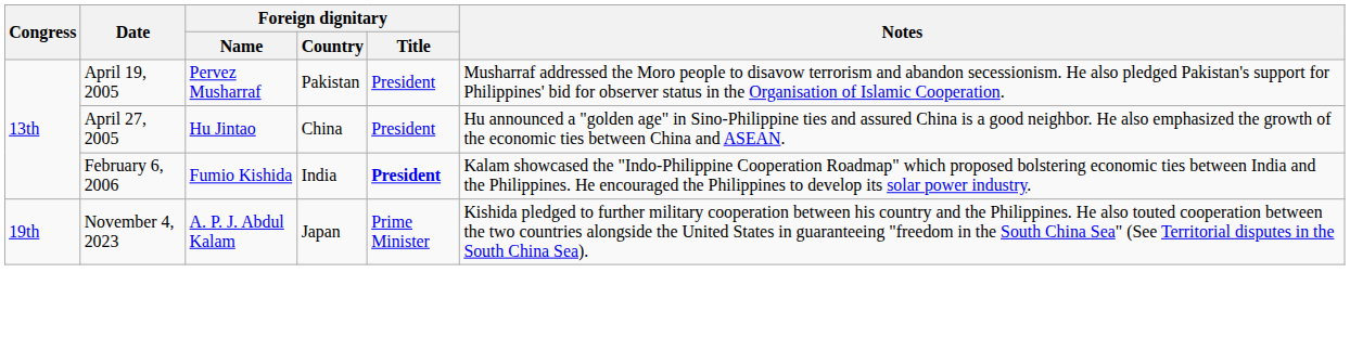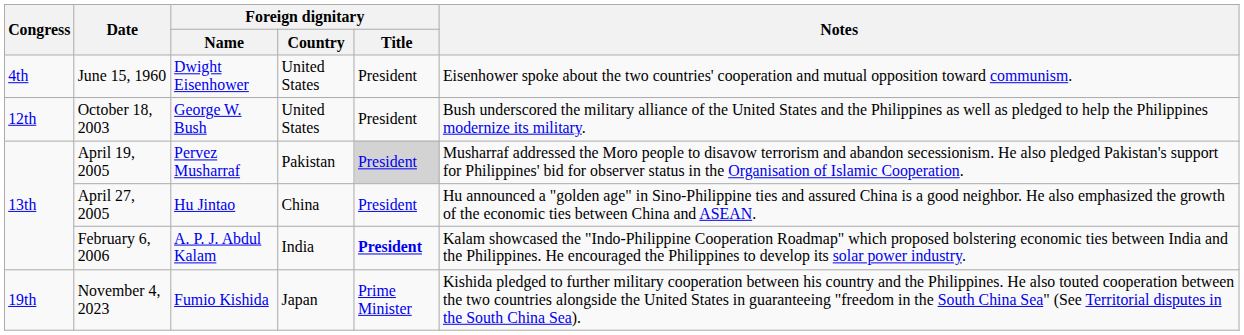+ row: 4th | June 15, 1960 | Dwight Eisenhower | United States | President | Eisenhower spoke about the two countries' cooperation and mutual opposition toward communism.
+ row: 12th | October 18, 2003 | George W. Bush | United States | President | Bush underscored the military alliance of the United States and the Philippines as well as pledged to help the Philippines modernize its military.
April 19, 2005 | Foreign dignitary / Title: no background -> lightgrey background
February 6, 2006 | Foreign dignitary / Name: Fumio Kishida -> A. P. J. Abdul Kalam
November 4, 2023 | Foreign dignitary / Name: A. P. J. Abdul Kalam -> Fumio Kishida
